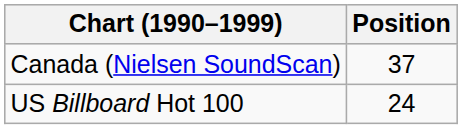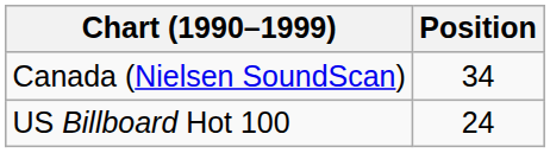Canada (Nielsen SoundScan) | Position: 37 -> 34
